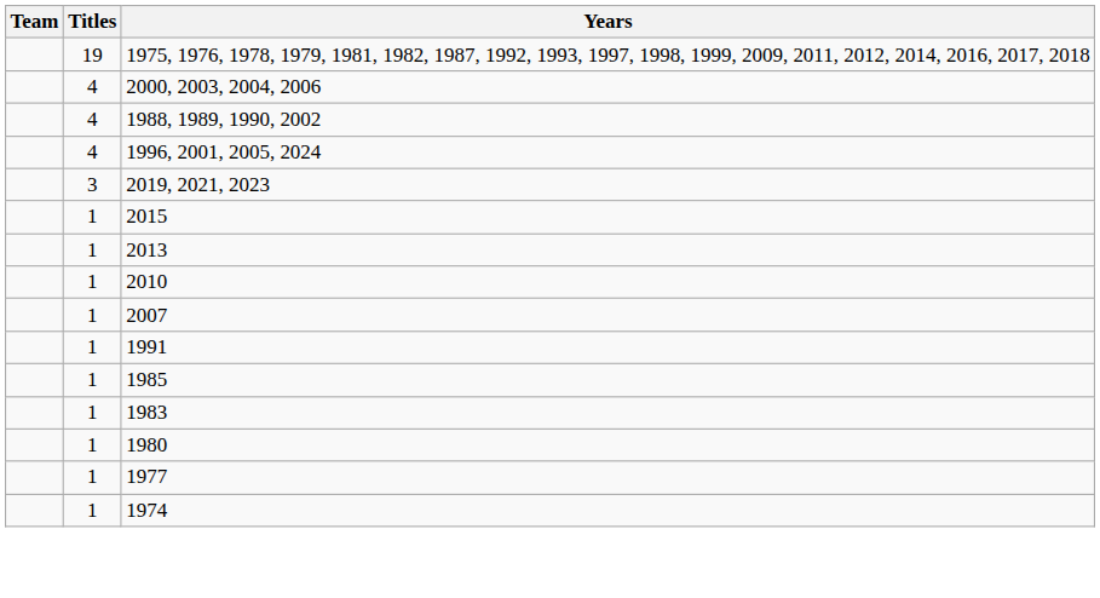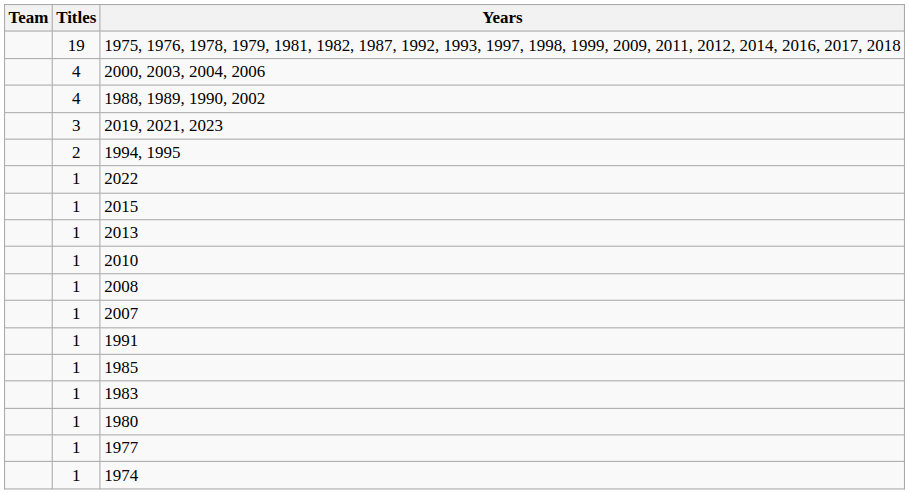- row: 4 | 1996, 2001, 2005, 2024
+ row: 2 | 1994, 1995
+ row: 1 | 2022
+ row: 1 | 2008
